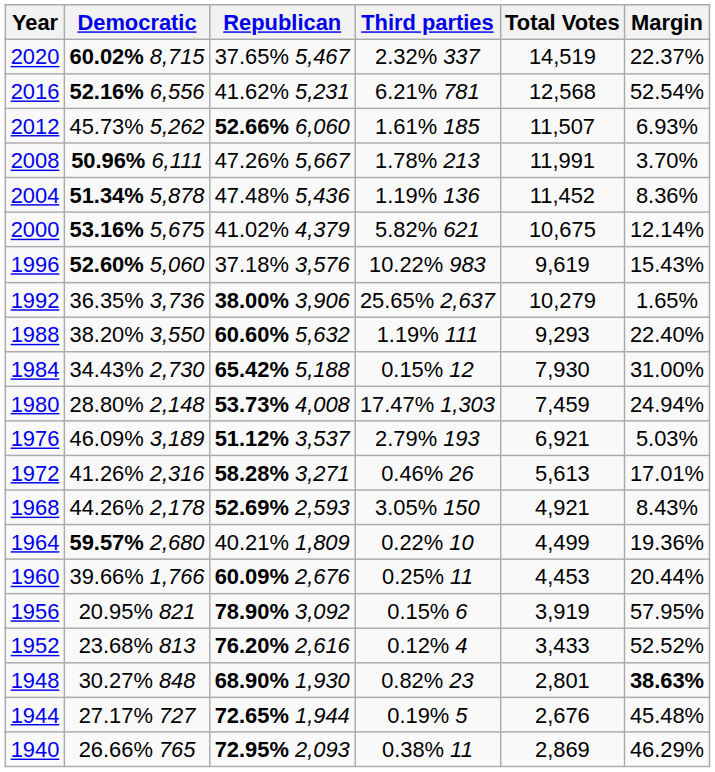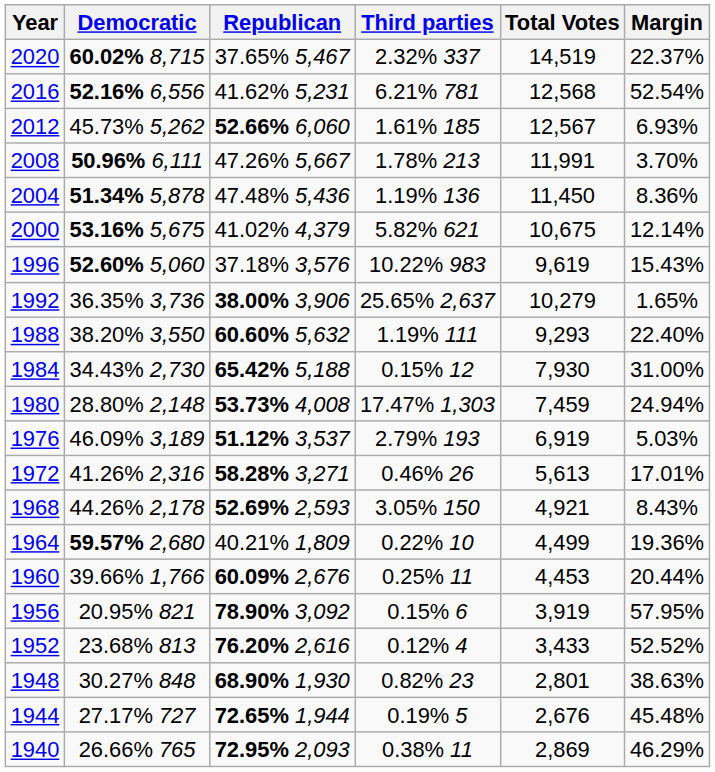2012 | Total Votes: 11,507 -> 12,567
2004 | Total Votes: 11,452 -> 11,450
1976 | Total Votes: 6,921 -> 6,919
1948 | Margin: bold -> normal
